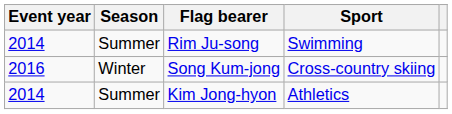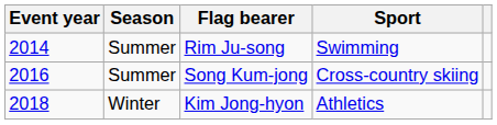Song Kum-jong | Season: Winter -> Summer
Kim Jong-hyon | Event year: 2014 -> 2018
Kim Jong-hyon | Season: Summer -> Winter
